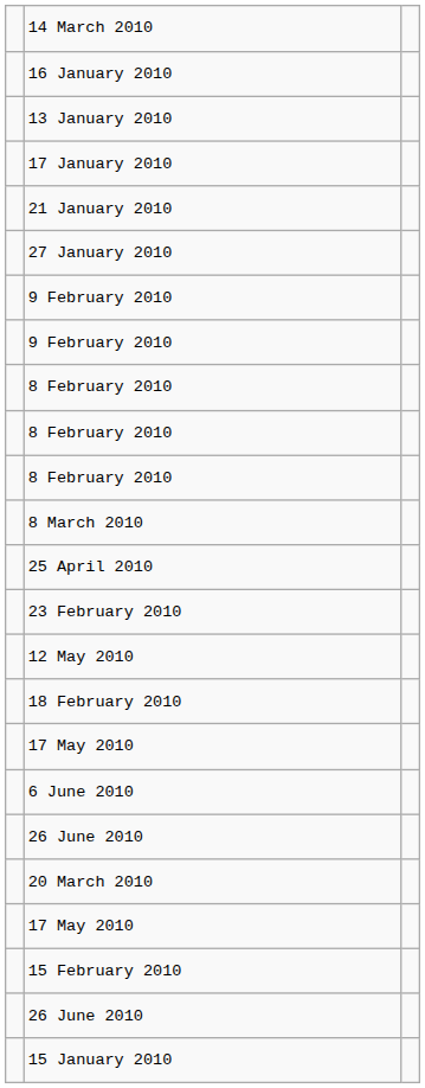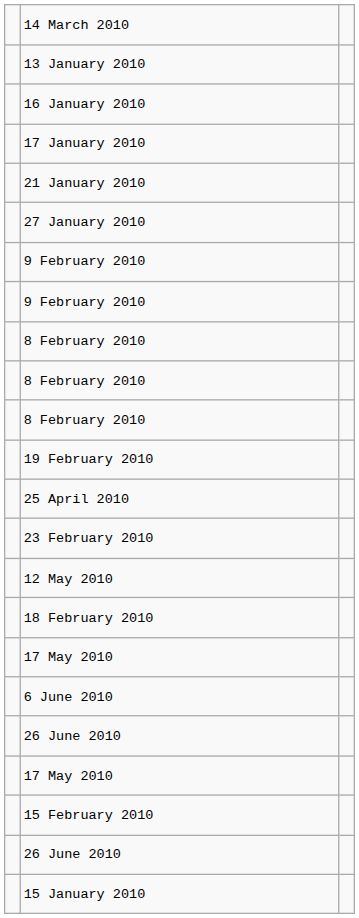rows swapped: 13 January 2010 <-> 16 January 2010
+ row: 19 February 2010
- row: 8 March 2010
- row: 20 March 2010
